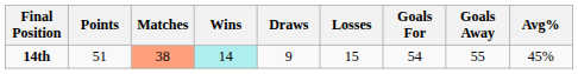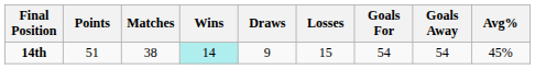14th | Matches: lightsalmon background -> no background
14th | Goals Away: 55 -> 54
